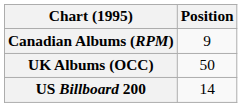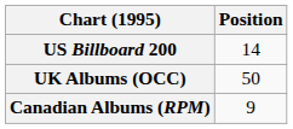rows swapped: Canadian Albums (RPM) <-> US Billboard 200
